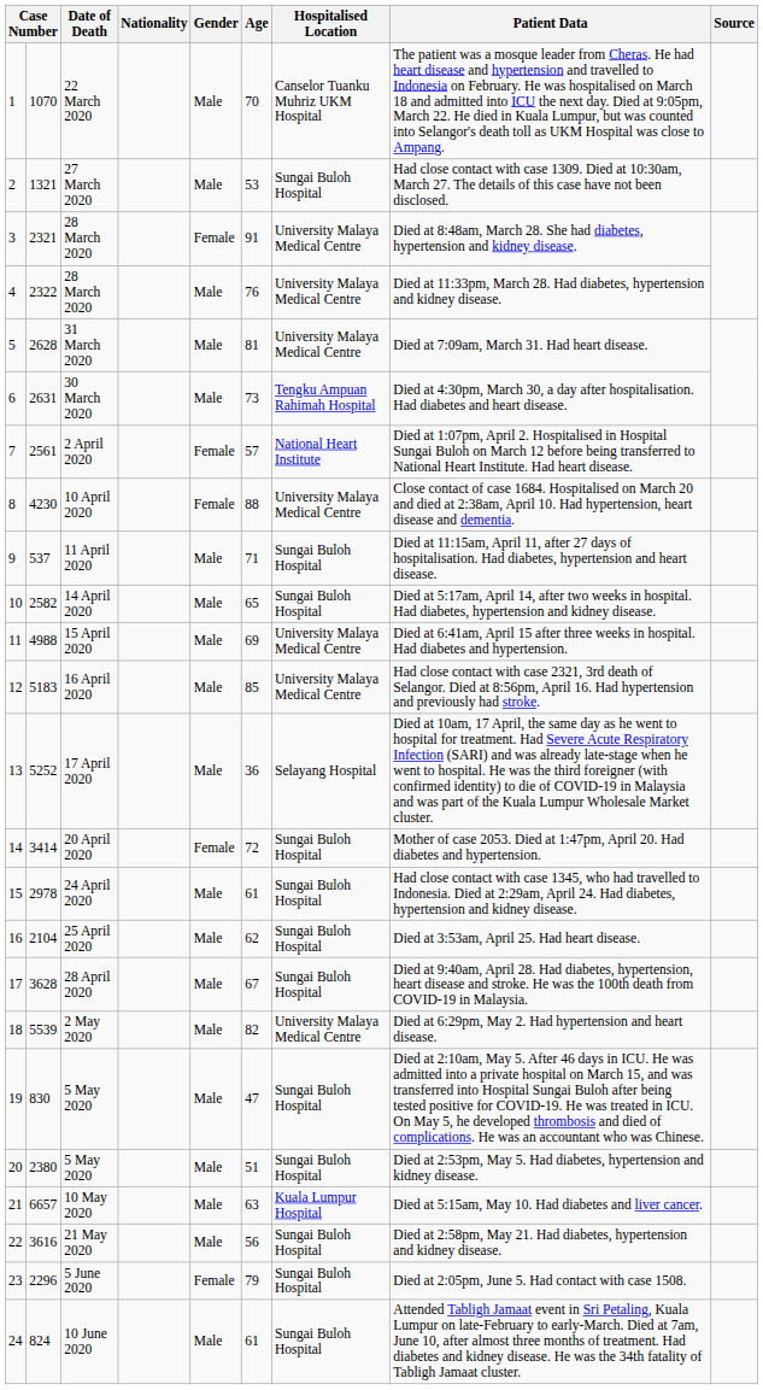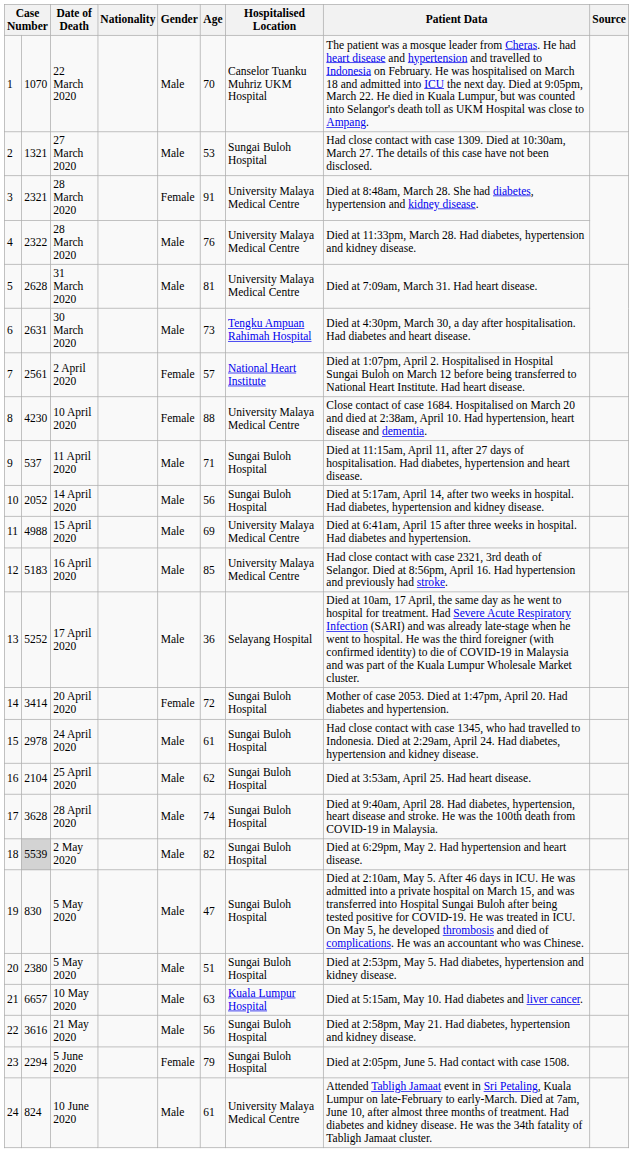14 April 2020 | column 2: 2582 -> 2052
14 April 2020 | Age: 65 -> 56
28 April 2020 | Age: 67 -> 74
2 May 2020 | column 2: no background -> lightgrey background
2 May 2020 | Hospitalised Location: University Malaya Medical Centre -> Sungai Buloh Hospital
5 June 2020 | column 2: 2296 -> 2294
10 June 2020 | Hospitalised Location: Sungai Buloh Hospital -> University Malaya Medical Centre
